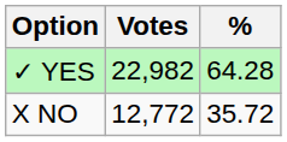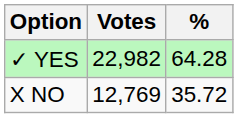X NO | Votes: 12,772 -> 12,769
